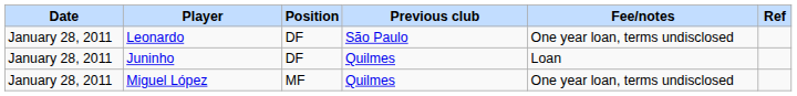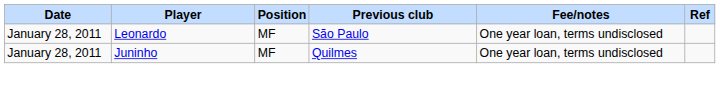Leonardo | Position: DF -> MF
Juninho | Position: DF -> MF
Juninho | Fee/notes: Loan -> One year loan, terms undisclosed
- row: January 28, 2011 | Miguel López | MF | Quilmes | One year loan, terms undisclosed
